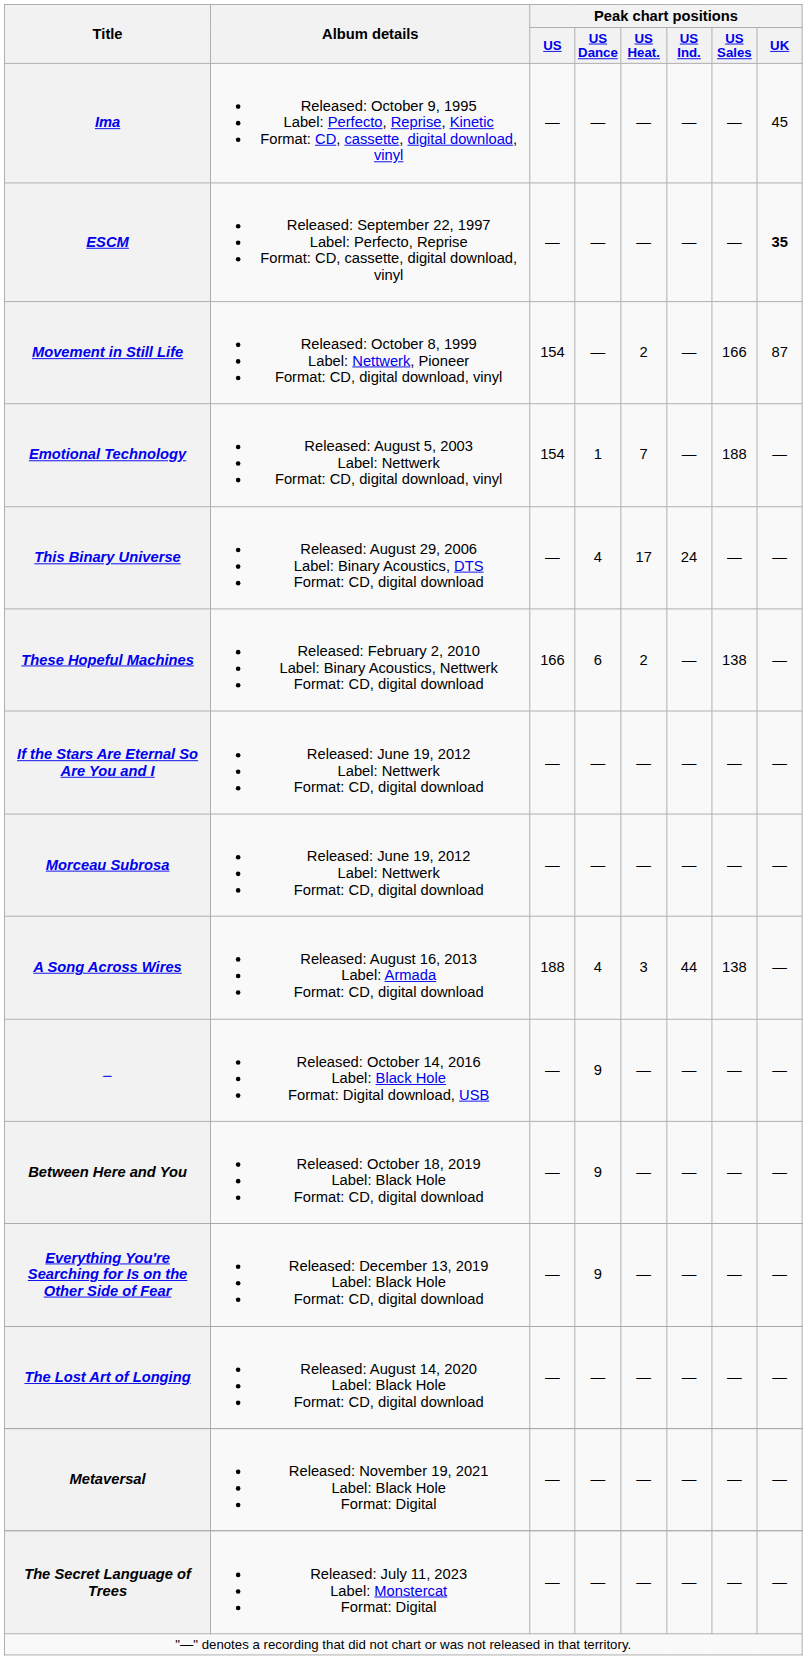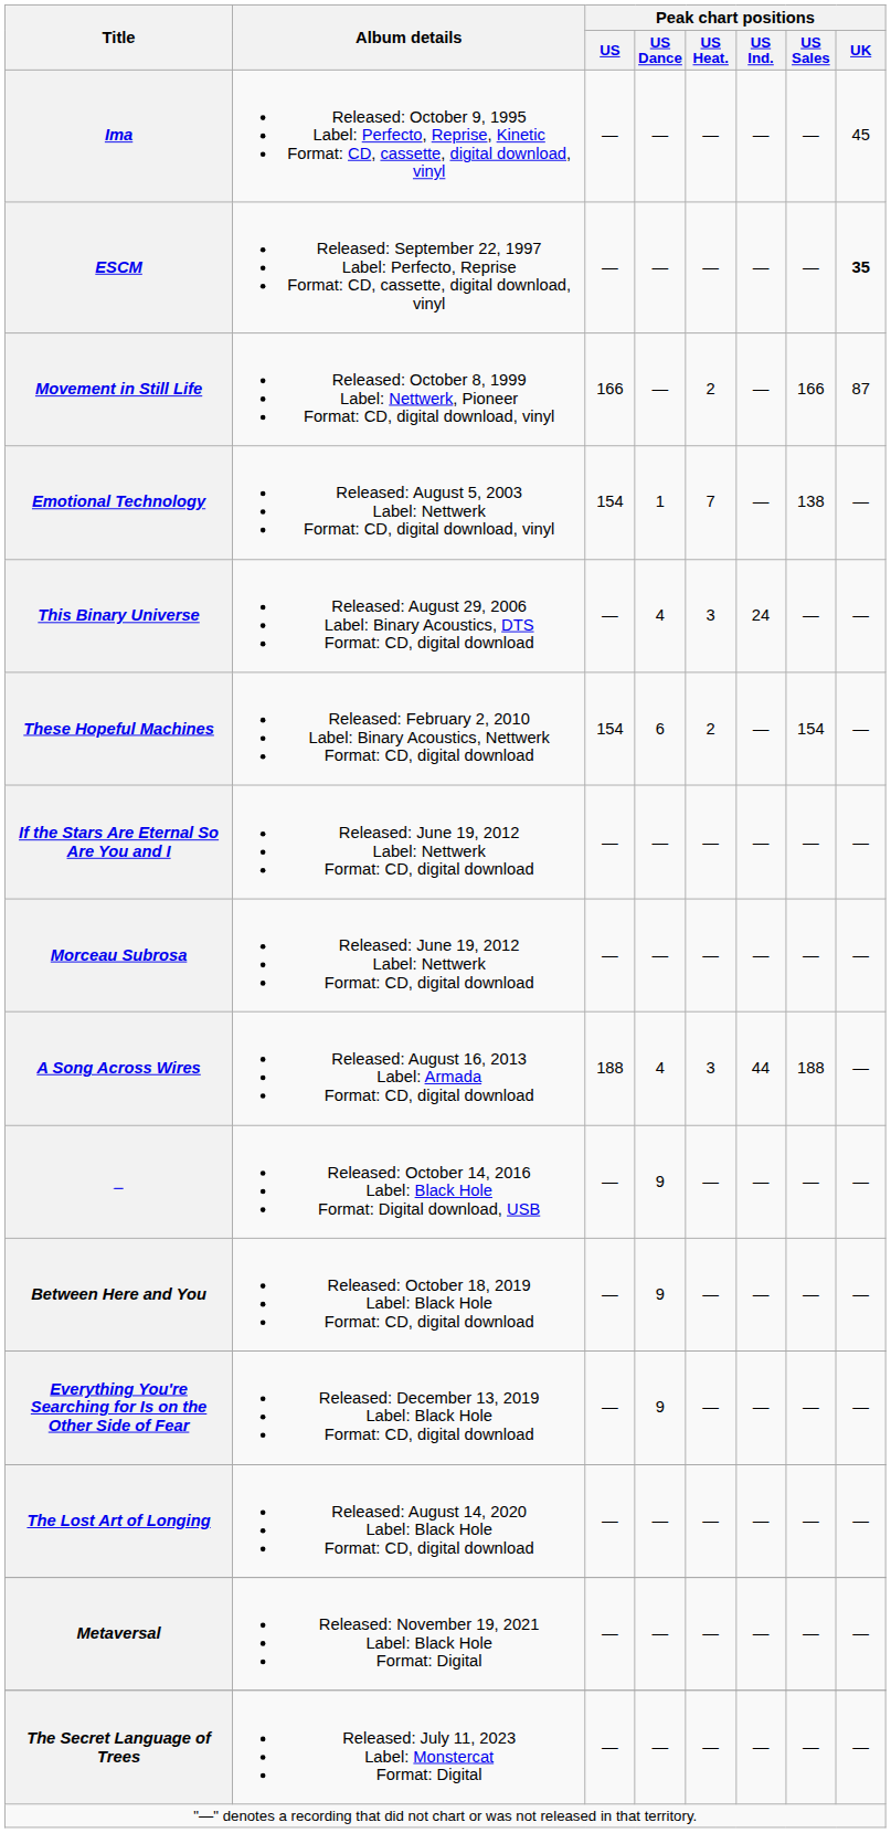Movement in Still Life | Peak chart positions / US: 154 -> 166
Emotional Technology | Peak chart positions / US Sales: 188 -> 138
This Binary Universe | Peak chart positions / US Heat.: 17 -> 3
These Hopeful Machines | Peak chart positions / US: 166 -> 154
These Hopeful Machines | Peak chart positions / US Sales: 138 -> 154
A Song Across Wires | Peak chart positions / US Sales: 138 -> 188
